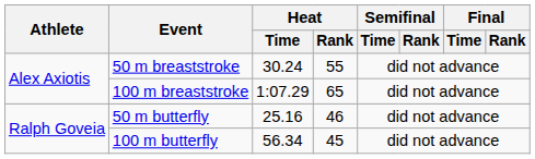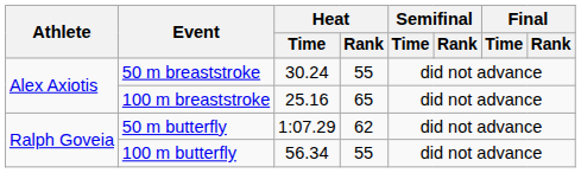100 m breaststroke | Heat / Time: 1:07.29 -> 25.16
50 m butterfly | Heat / Time: 25.16 -> 1:07.29
50 m butterfly | Heat / Rank: 46 -> 62
100 m butterfly | Heat / Rank: 45 -> 55
